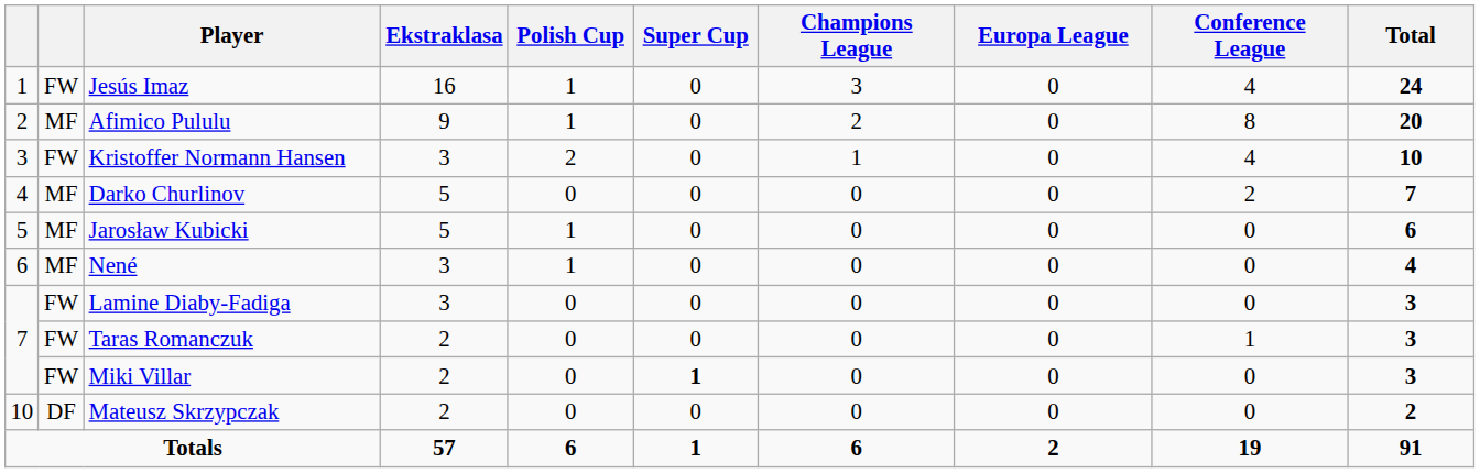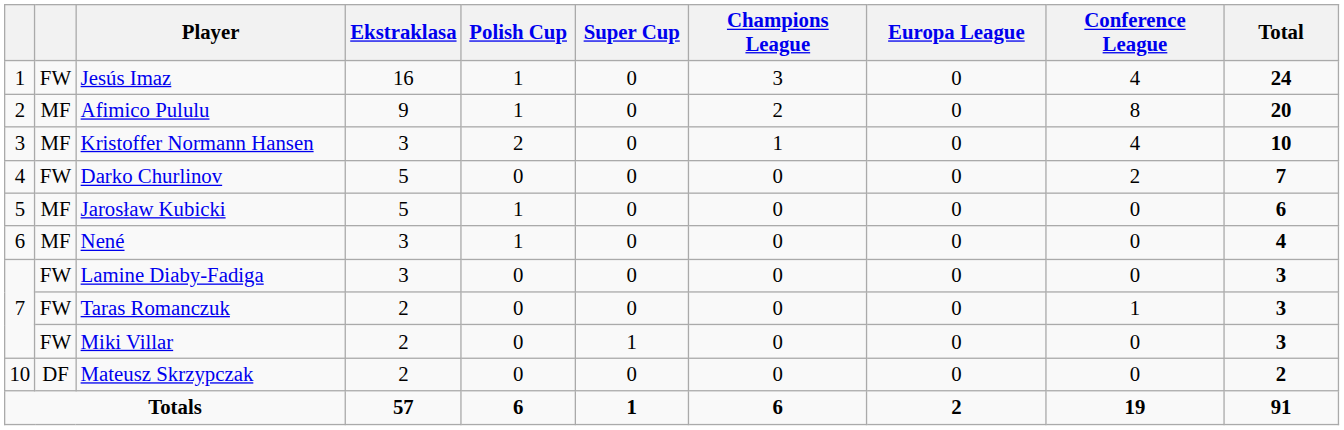Kristoffer Normann Hansen | column 2: FW -> MF
Darko Churlinov | column 2: MF -> FW
Miki Villar | Super Cup: bold -> normal
